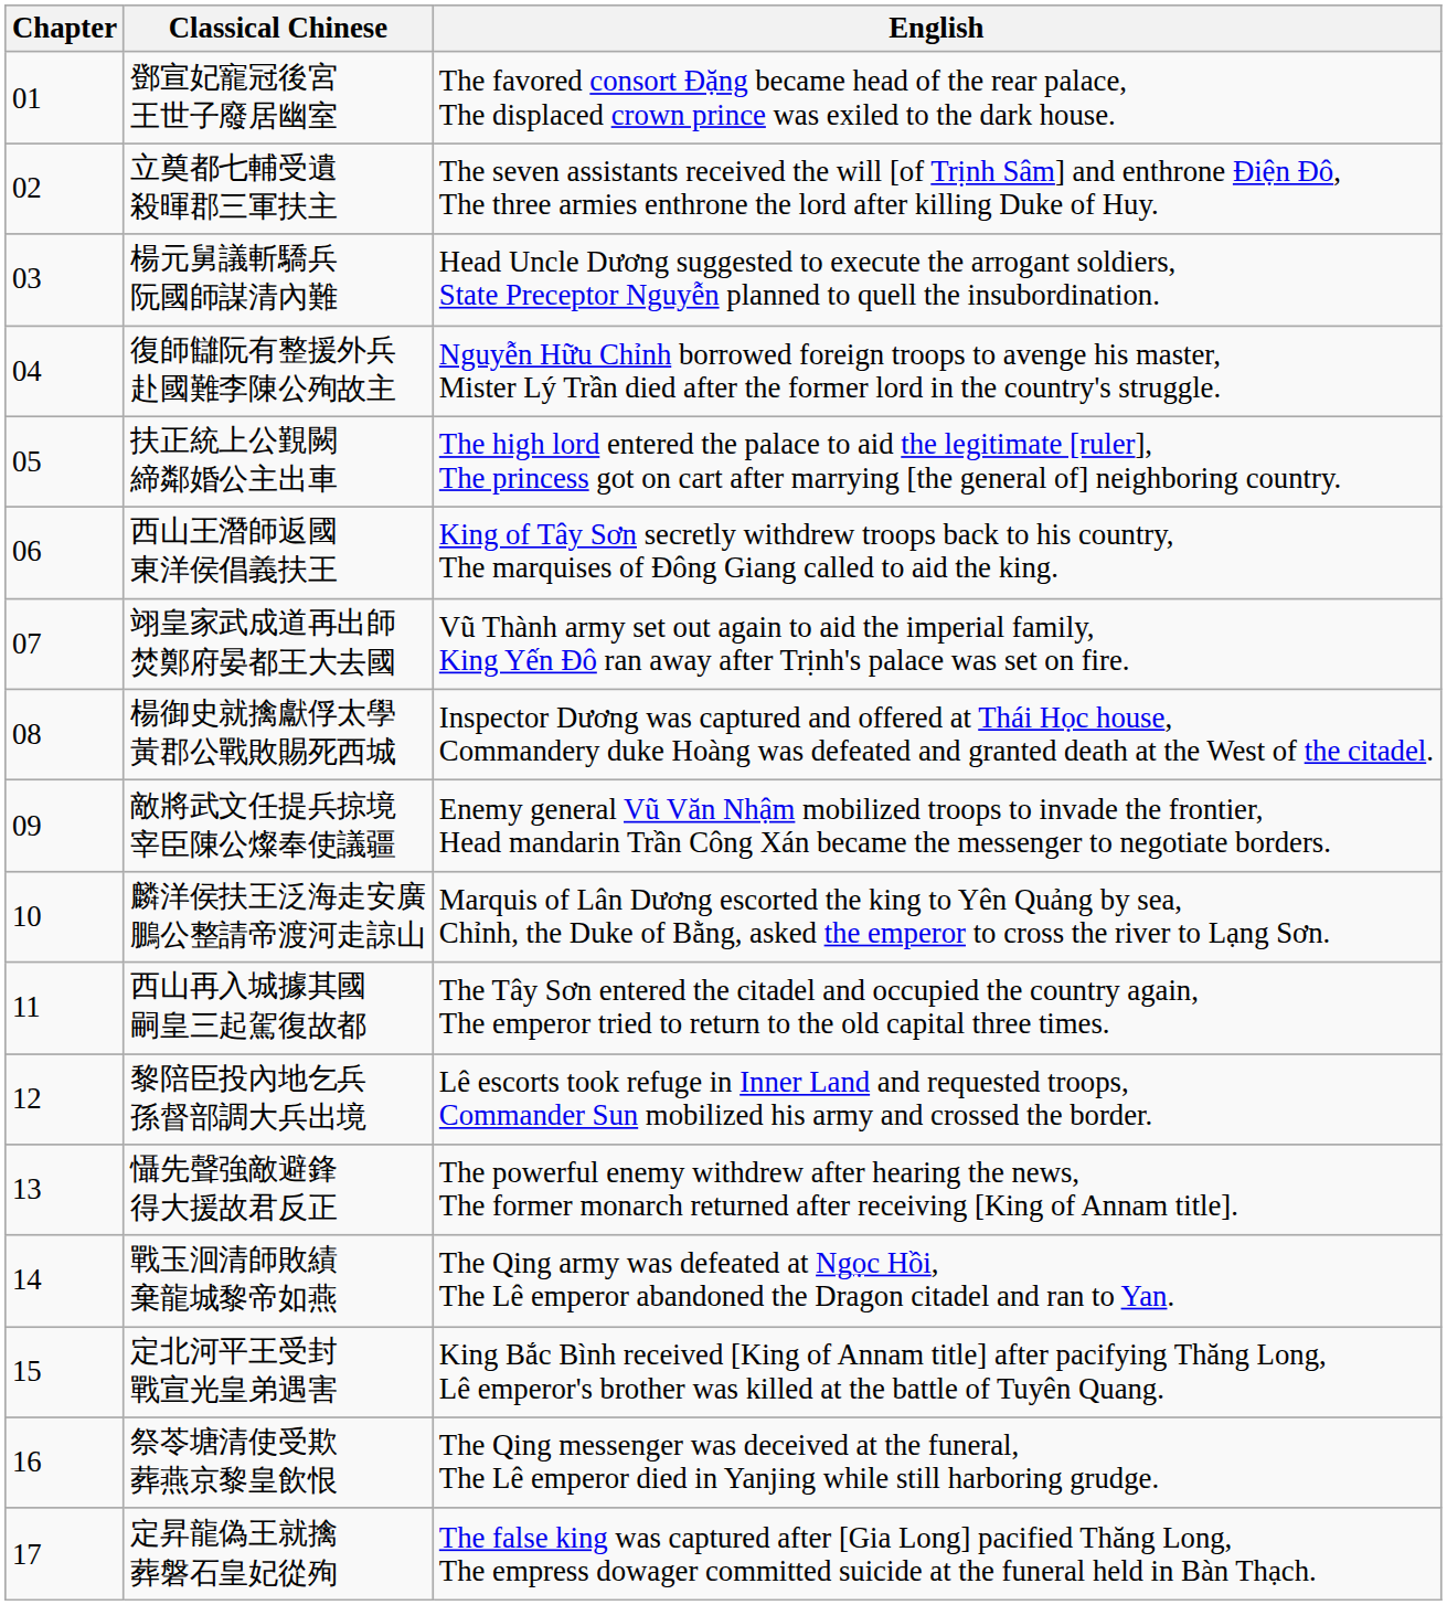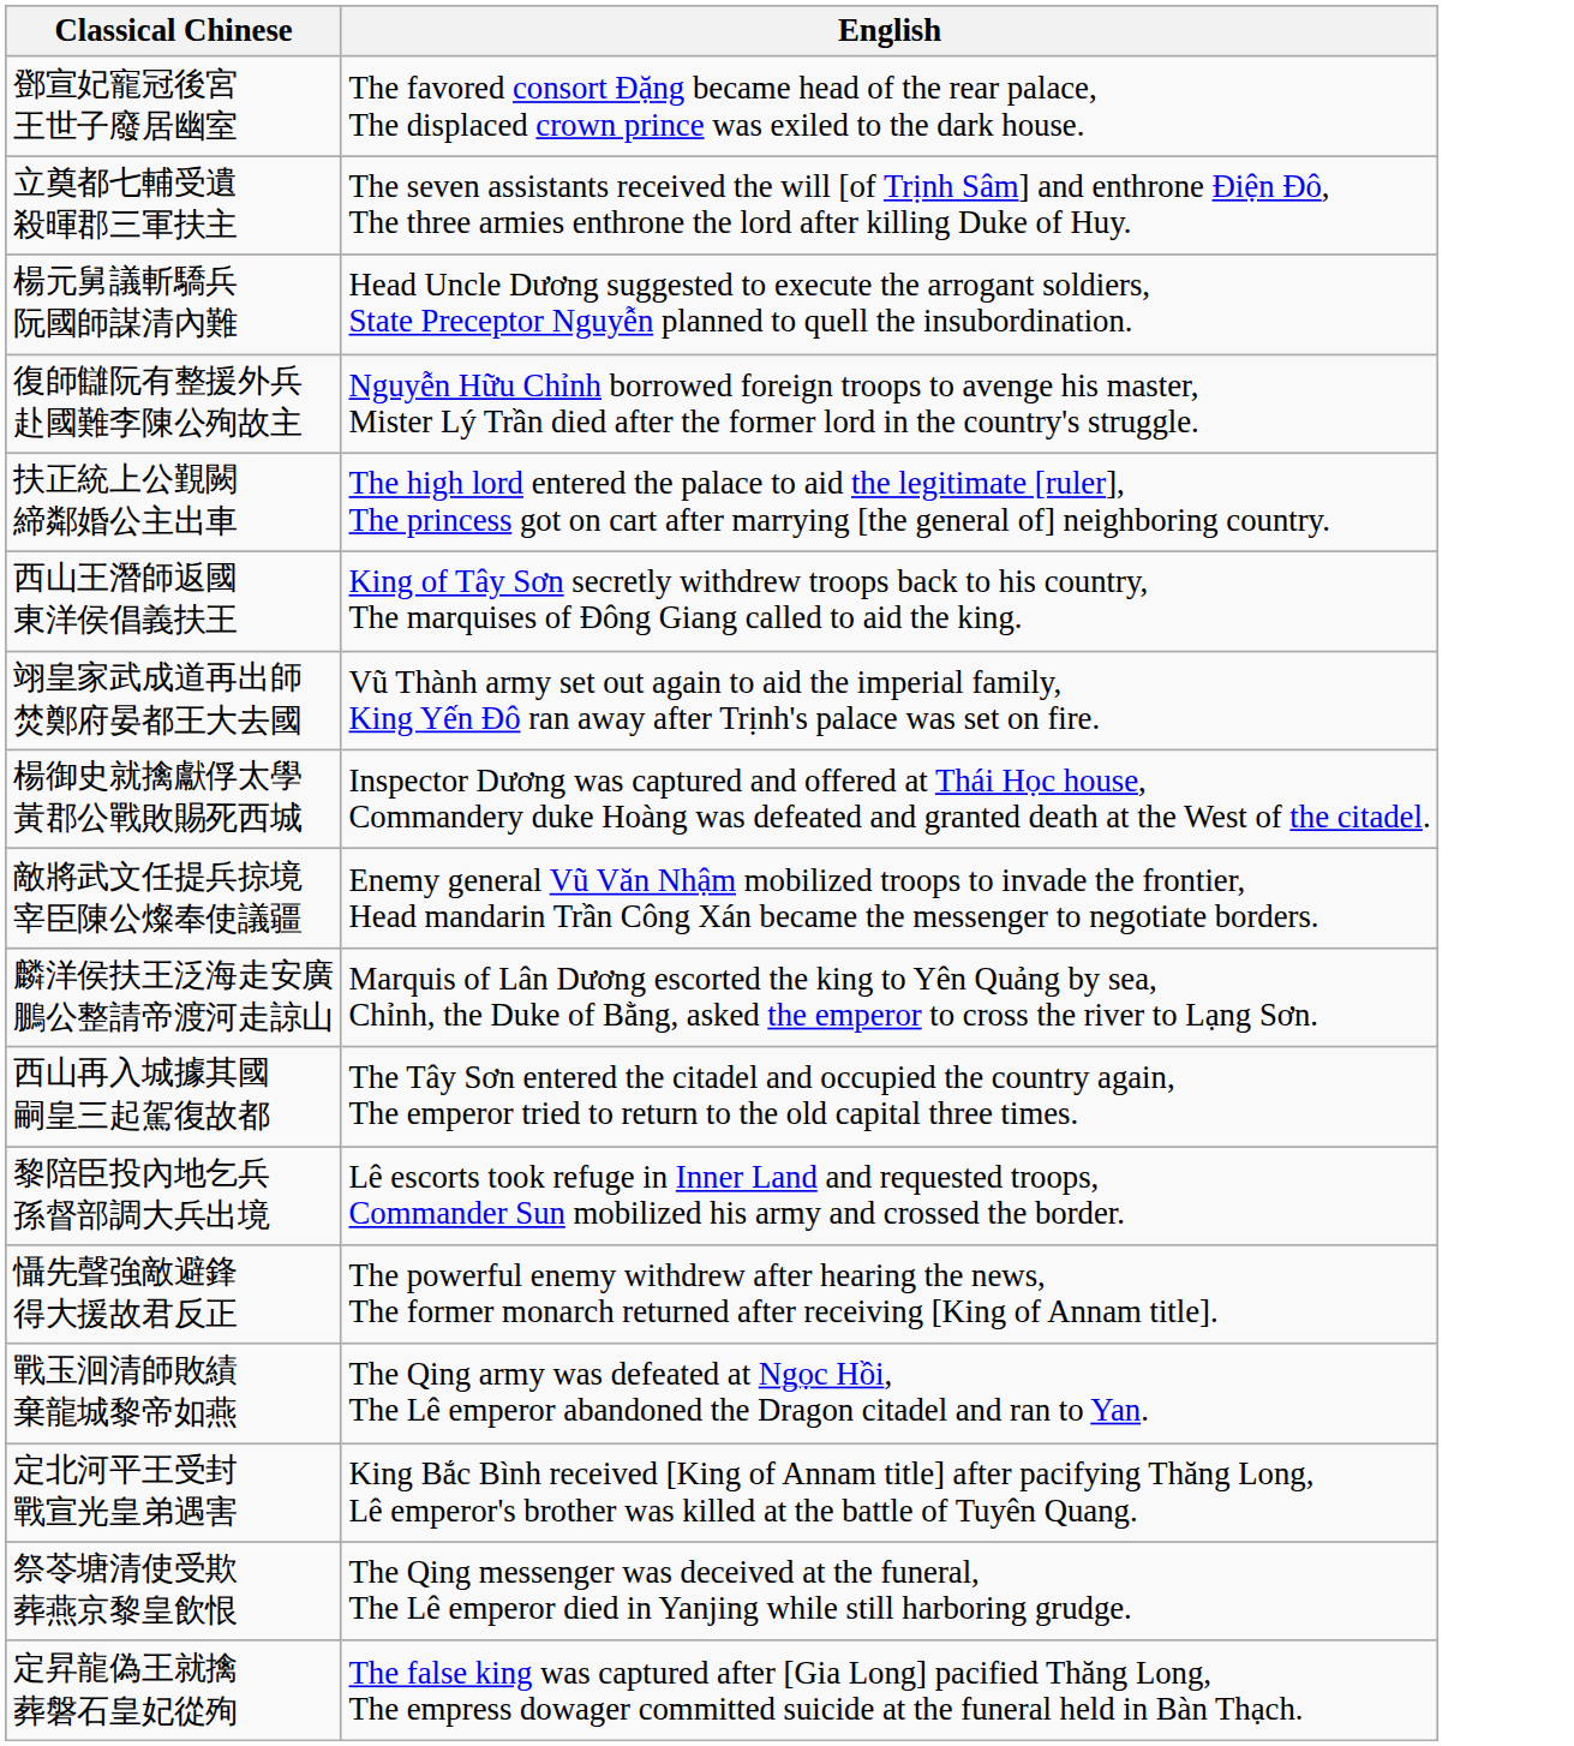- column: Chapter | 01 | 02 | 03 | 04 | 05 | 06 | 07 | 08 | 09 | 10 | 11 | 12 | 13 | 14 | 15 | 16 | 17
